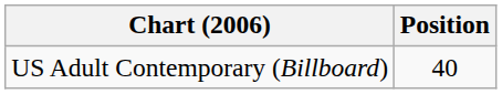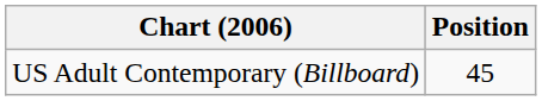US Adult Contemporary (Billboard) | Position: 40 -> 45
